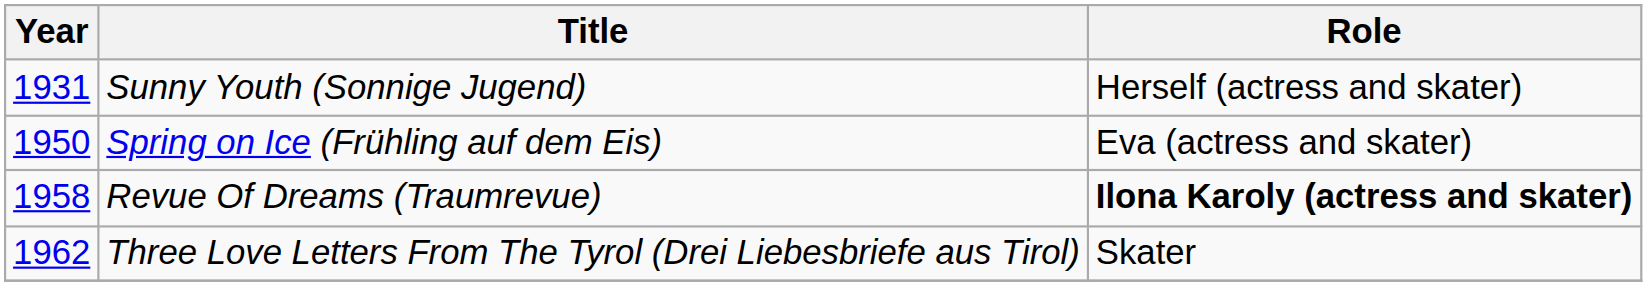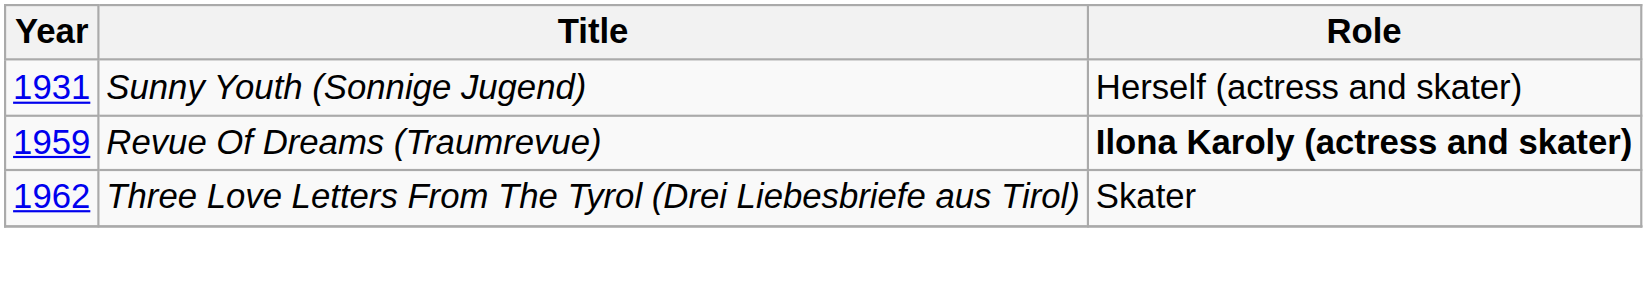- row: 1950 | Spring on Ice (Frühling auf dem Eis) | Eva (actress and skater)
Revue Of Dreams (Traumrevue) | Year: 1958 -> 1959
